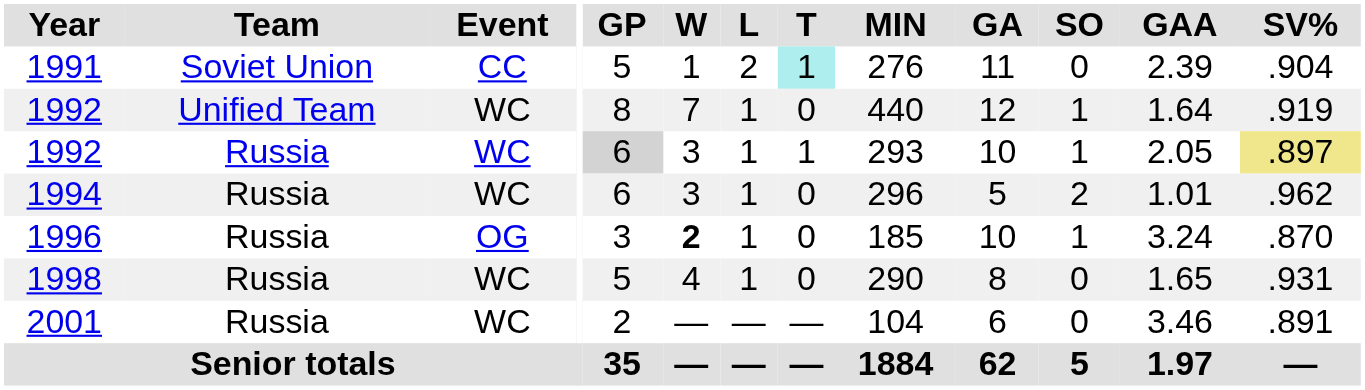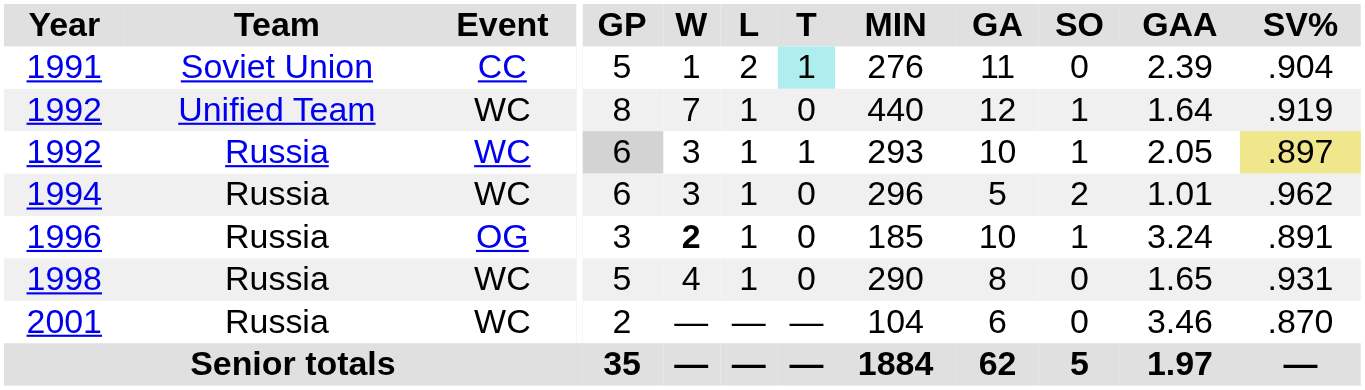1996 | SV%: .870 -> .891
2001 | SV%: .891 -> .870
